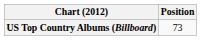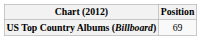US Top Country Albums (Billboard) | Position: 73 -> 69
